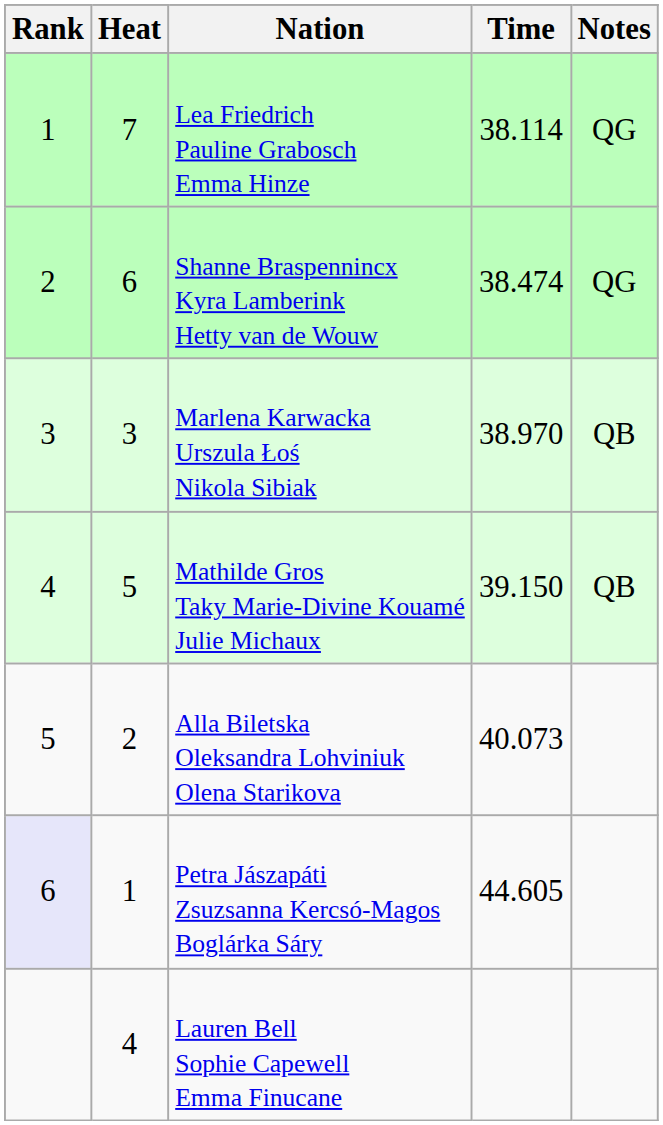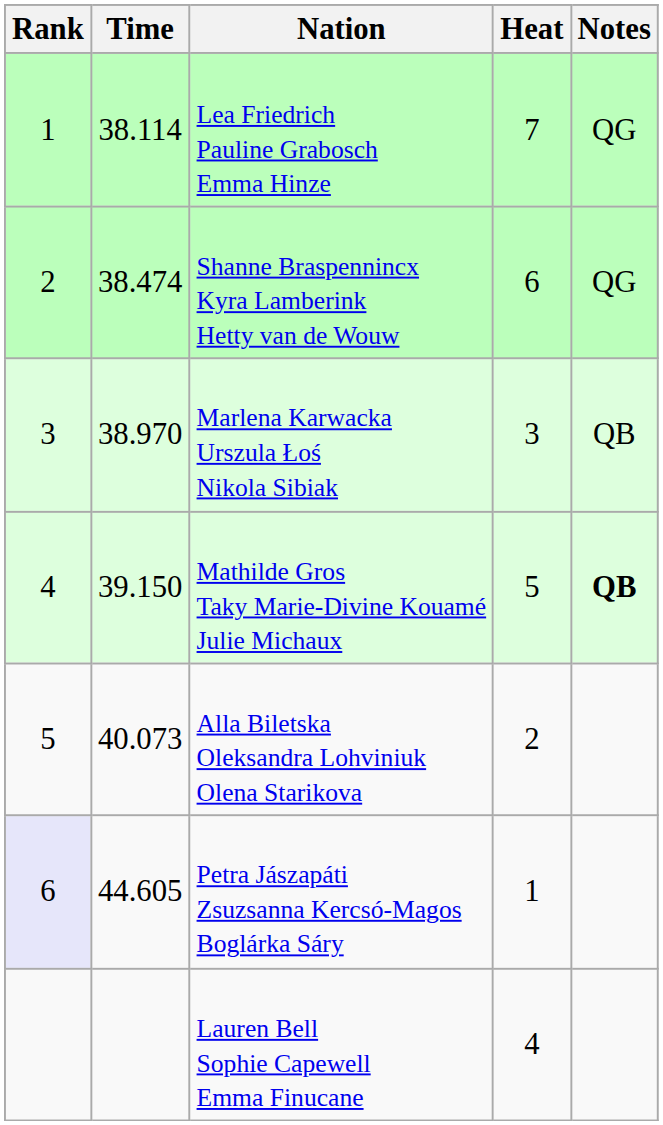columns swapped: Heat <-> Time
Mathilde Gros Taky Marie-Divine Kouamé Julie Michaux | Notes: normal -> bold
